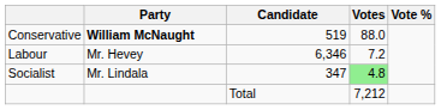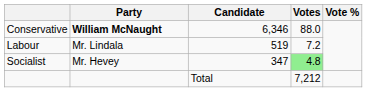Conservative | Candidate: 519 -> 6,346
Labour | Party: Mr. Hevey -> Mr. Lindala
Labour | Candidate: 6,346 -> 519
Socialist | Party: Mr. Lindala -> Mr. Hevey
